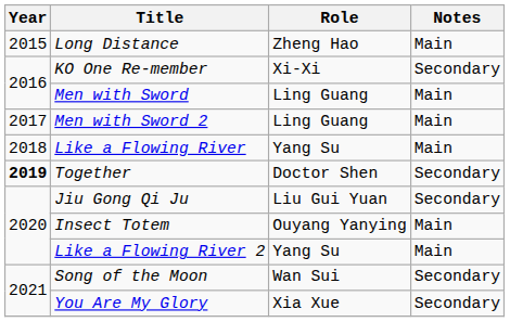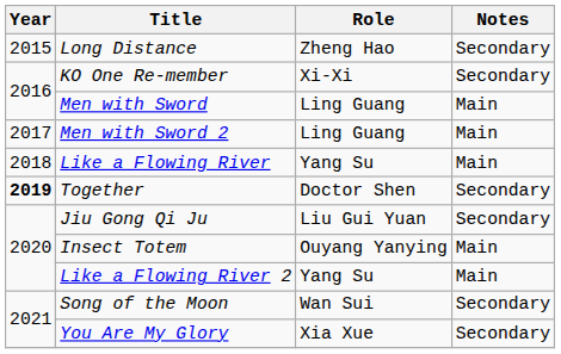Long Distance | Notes: Main -> Secondary
